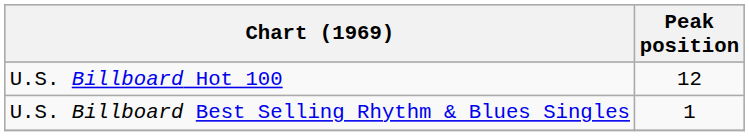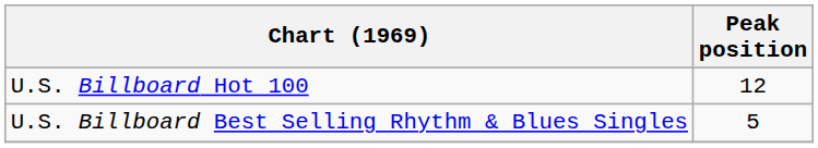U.S. Billboard Best Selling Rhythm & Blues Singles | Peak position: 1 -> 5
